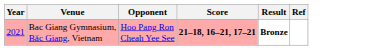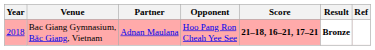+ column: Partner | Adnan Maulana
Bac Giang Gymnasium, Bắc Giang, Vietnam | Year: 2021 -> 2018
